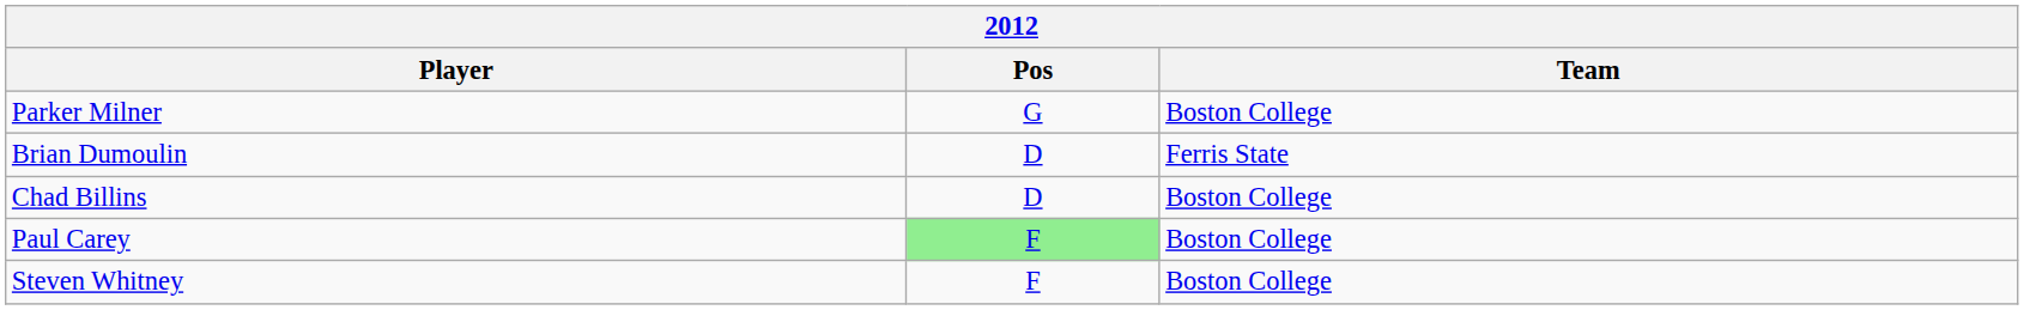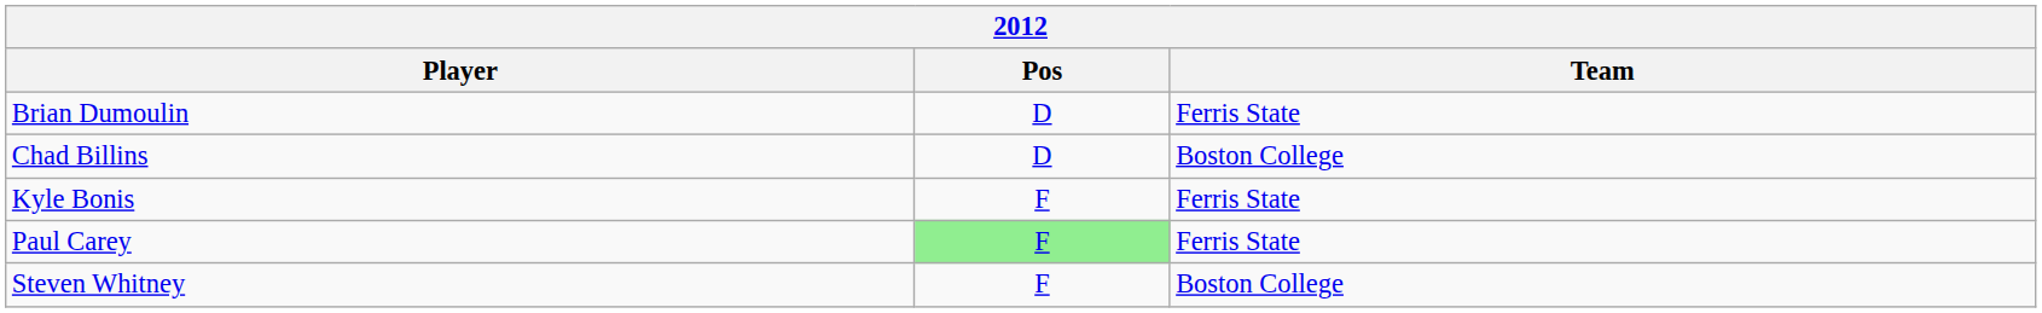- row: Parker Milner | G | Boston College
+ row: Kyle Bonis | F | Ferris State
Paul Carey | Team: Boston College -> Ferris State
